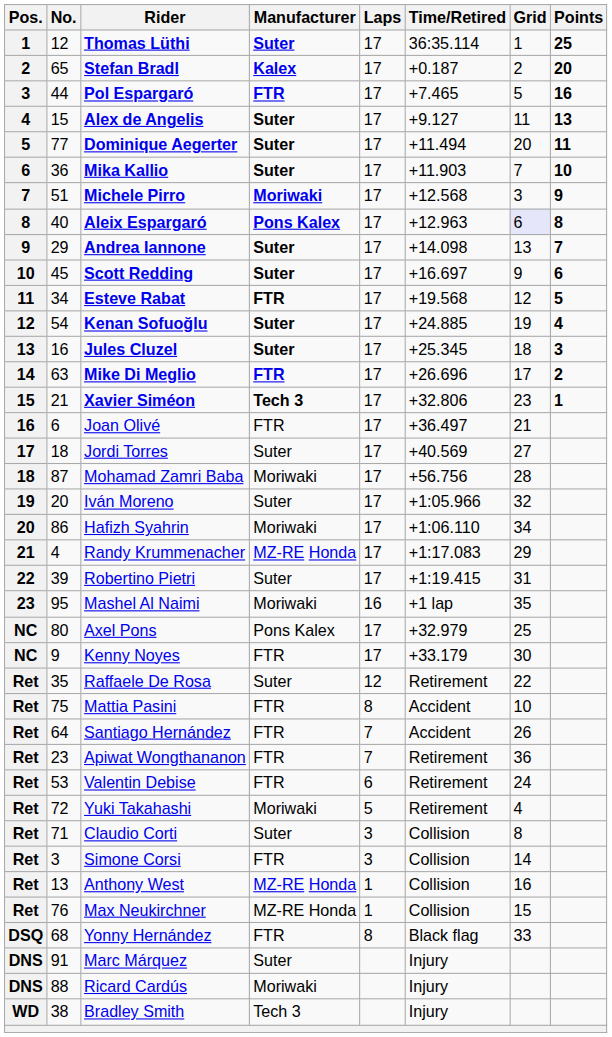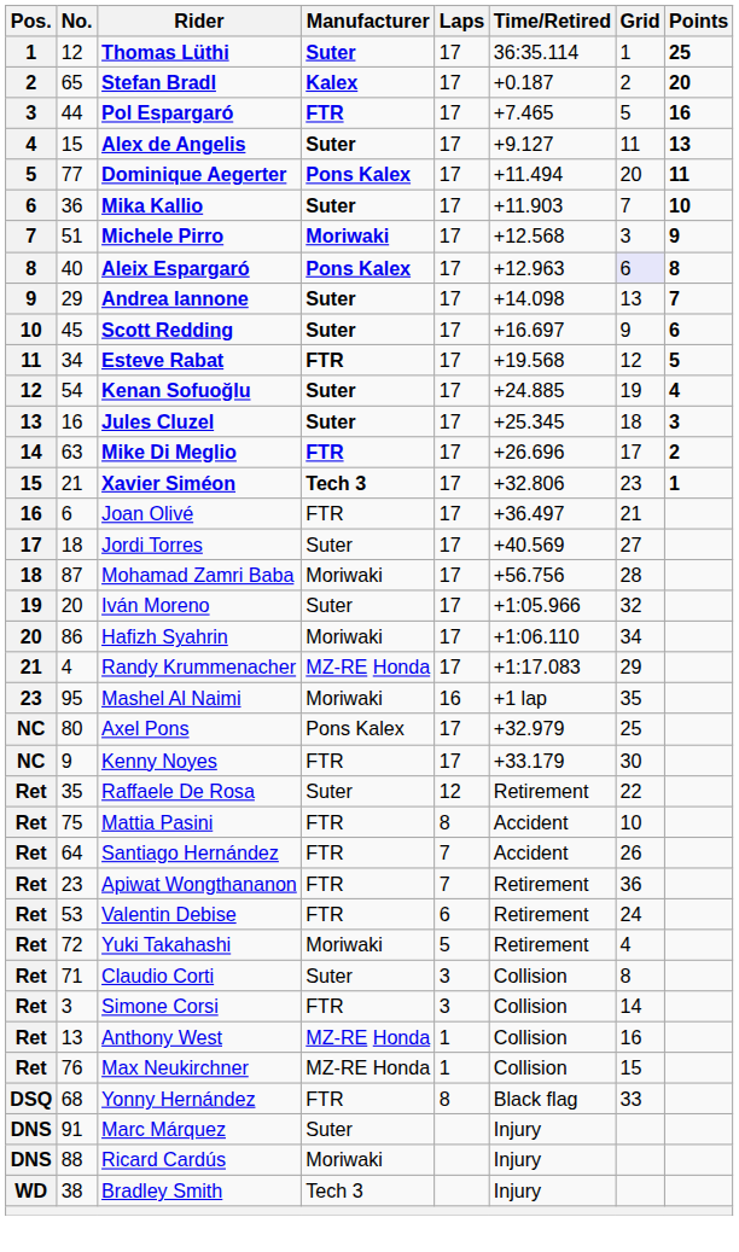Dominique Aegerter | Manufacturer: Suter -> Pons Kalex
- row: 22 | 39 | Robertino Pietri | Suter | 17 | +1:19.415 | 31
